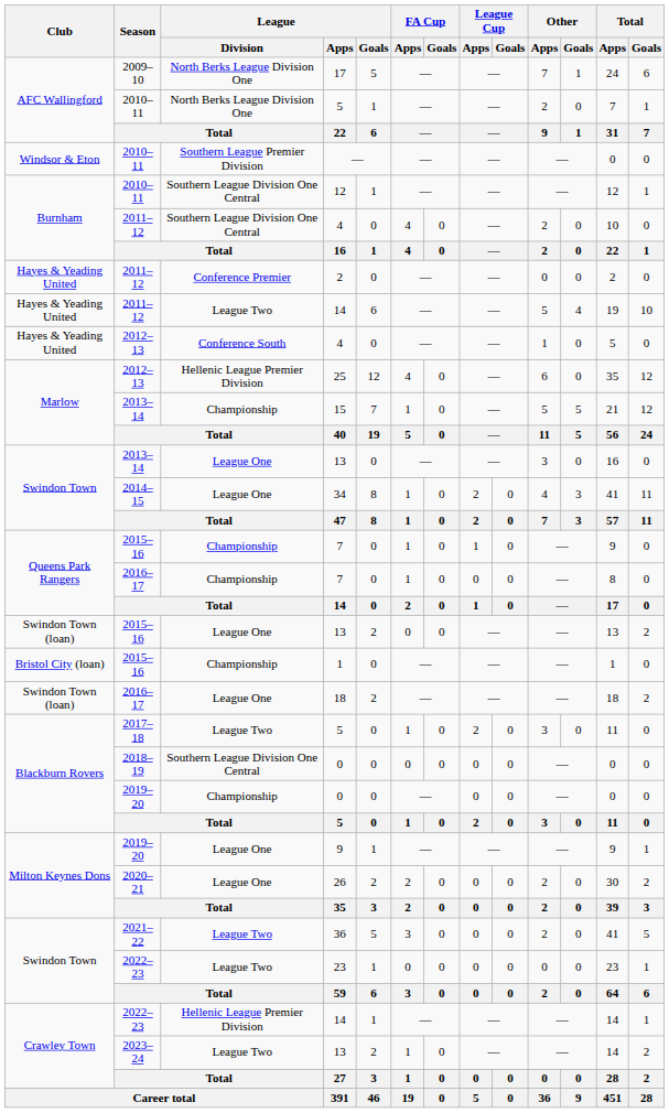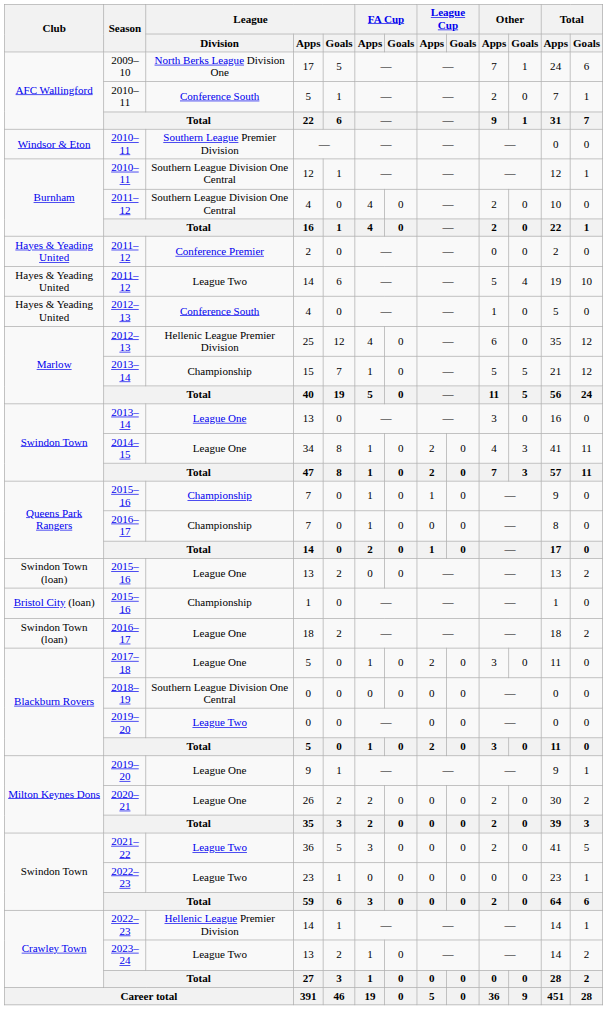2010–11 / 5 | League / Division: North Berks League Division One -> Conference South
2017–18 / 5 | League / Division: League Two -> League One
2019–20 / 0 | League / Division: Championship -> League Two
